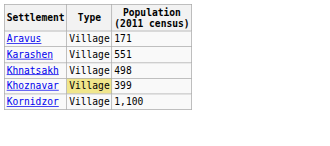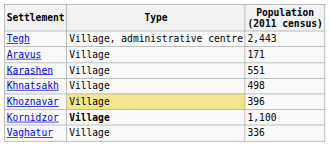+ row: Tegh | Village, administrative centre | 2,443
Khoznavar | Population (2011 census): 399 -> 396
Kornidzor | Type: normal -> bold
+ row: Vaghatur | Village | 336
